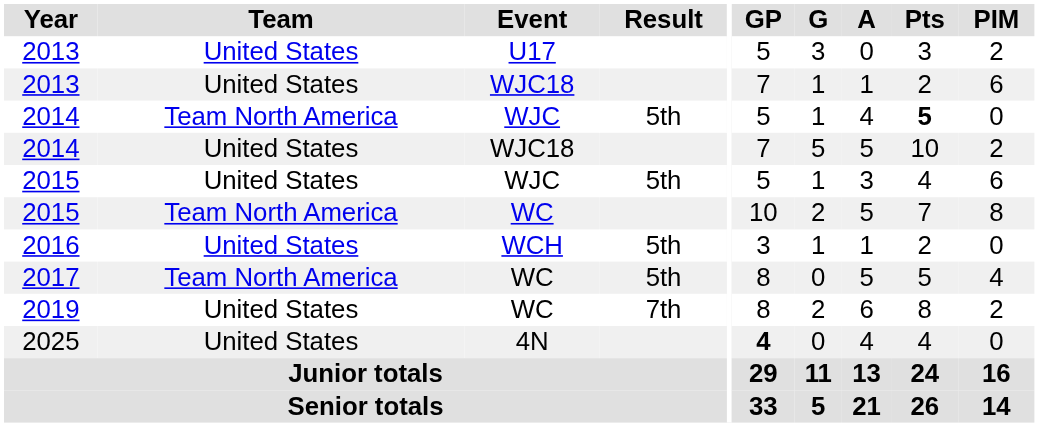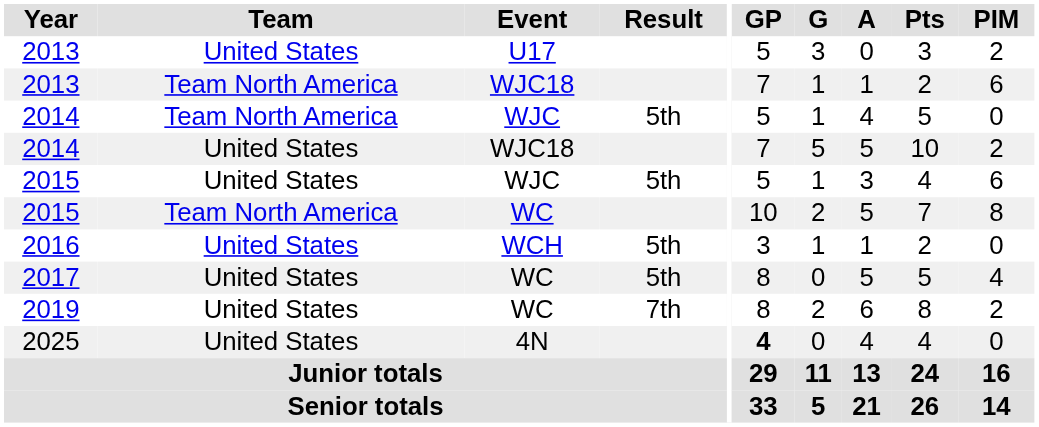2013 / WJC18 | Team: United States -> Team North America
2014 / WJC | Pts: bold -> normal
2017 | Team: Team North America -> United States
